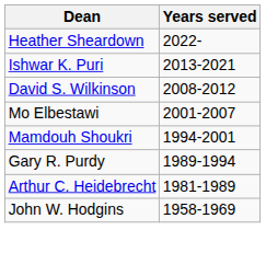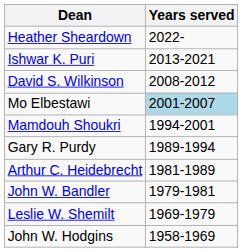Mo Elbestawi | Years served: no background -> lightblue background
+ row: John W. Bandler | 1979-1981
+ row: Leslie W. Shemilt | 1969-1979
